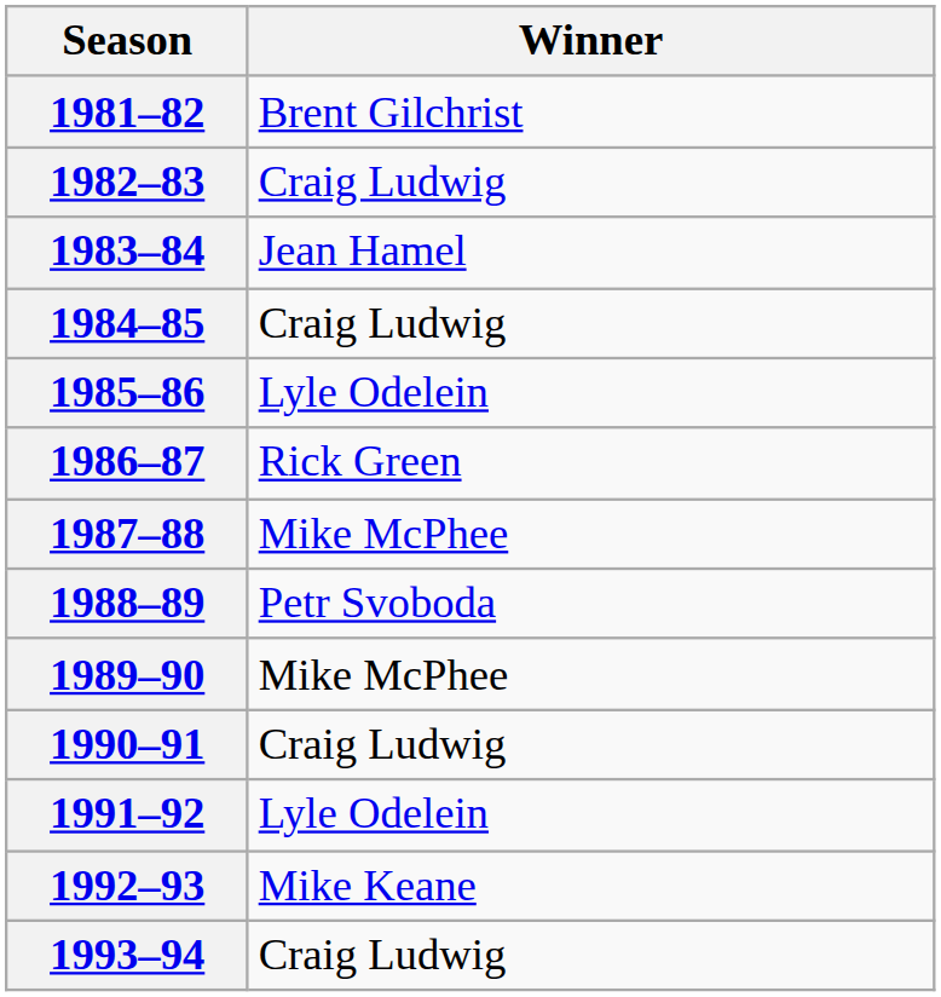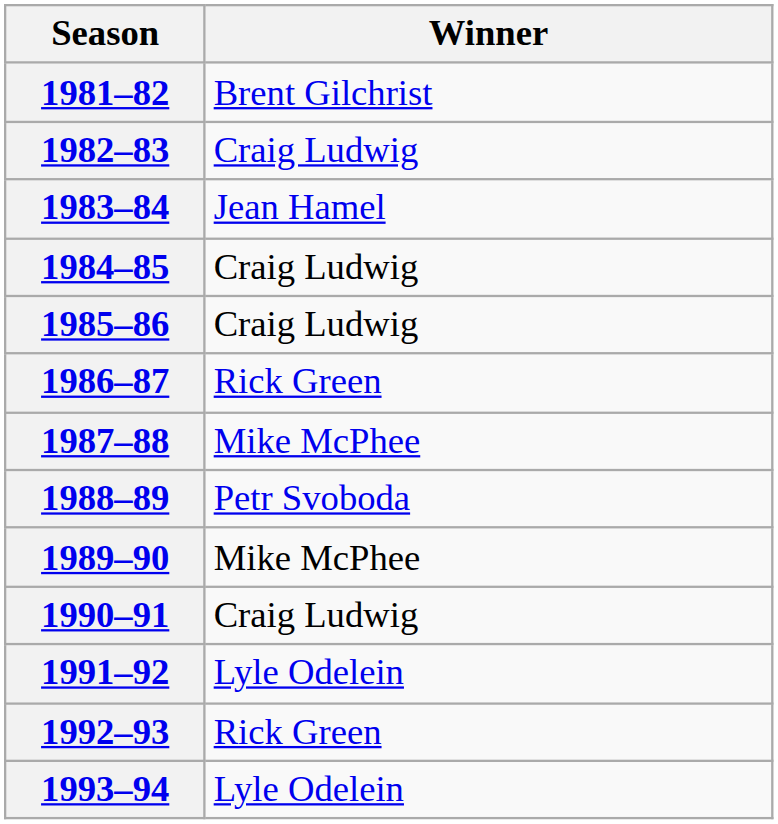1985–86 | Winner: Lyle Odelein -> Craig Ludwig
1992–93 | Winner: Mike Keane -> Rick Green
1993–94 | Winner: Craig Ludwig -> Lyle Odelein
